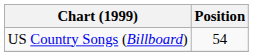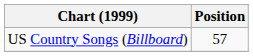US Country Songs (Billboard) | Position: 54 -> 57
